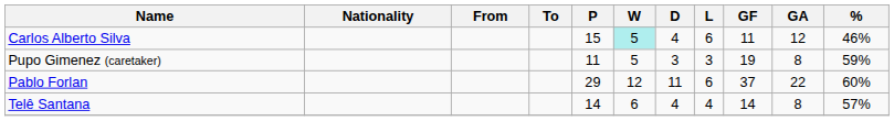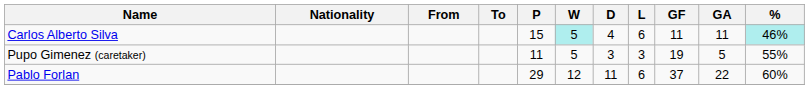Carlos Alberto Silva | GA: 12 -> 11
Carlos Alberto Silva | %: no background -> paleturquoise background
Pupo Gimenez (caretaker) | GA: 8 -> 5
Pupo Gimenez (caretaker) | %: 59% -> 55%
- row: Telê Santana | 14 | 6 | 4 | 4 | 14 | 8 | 57%
